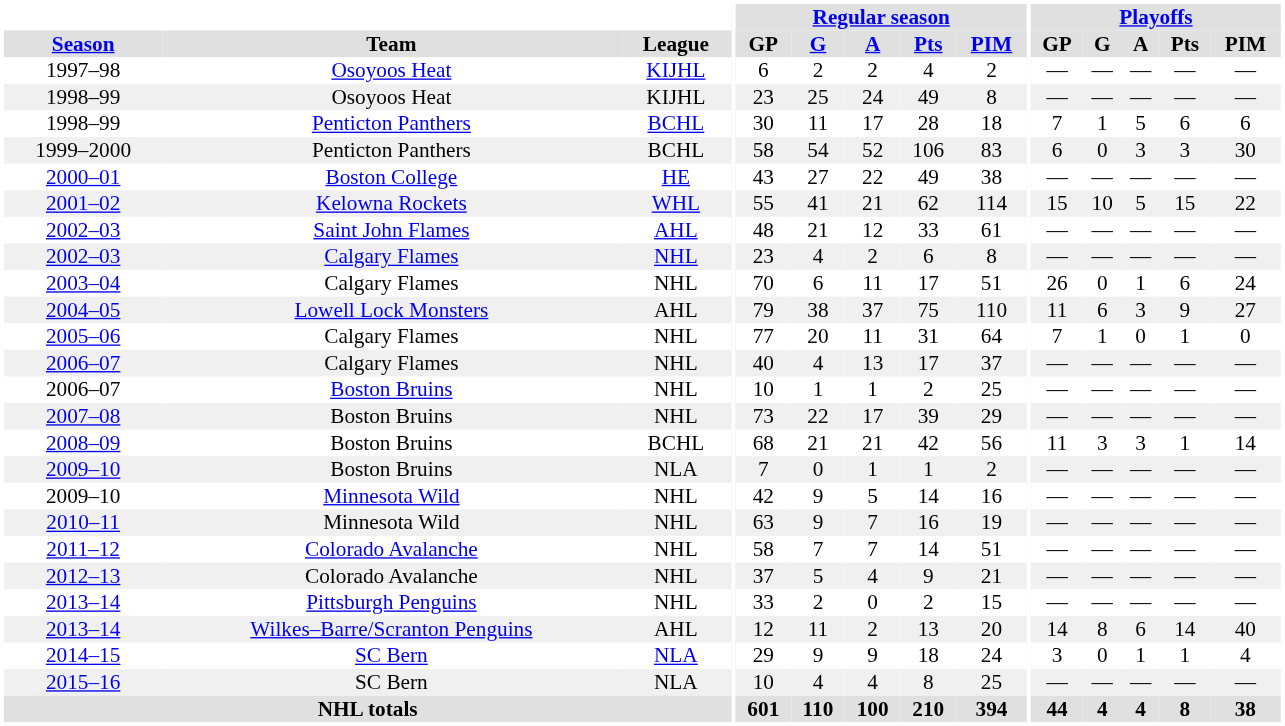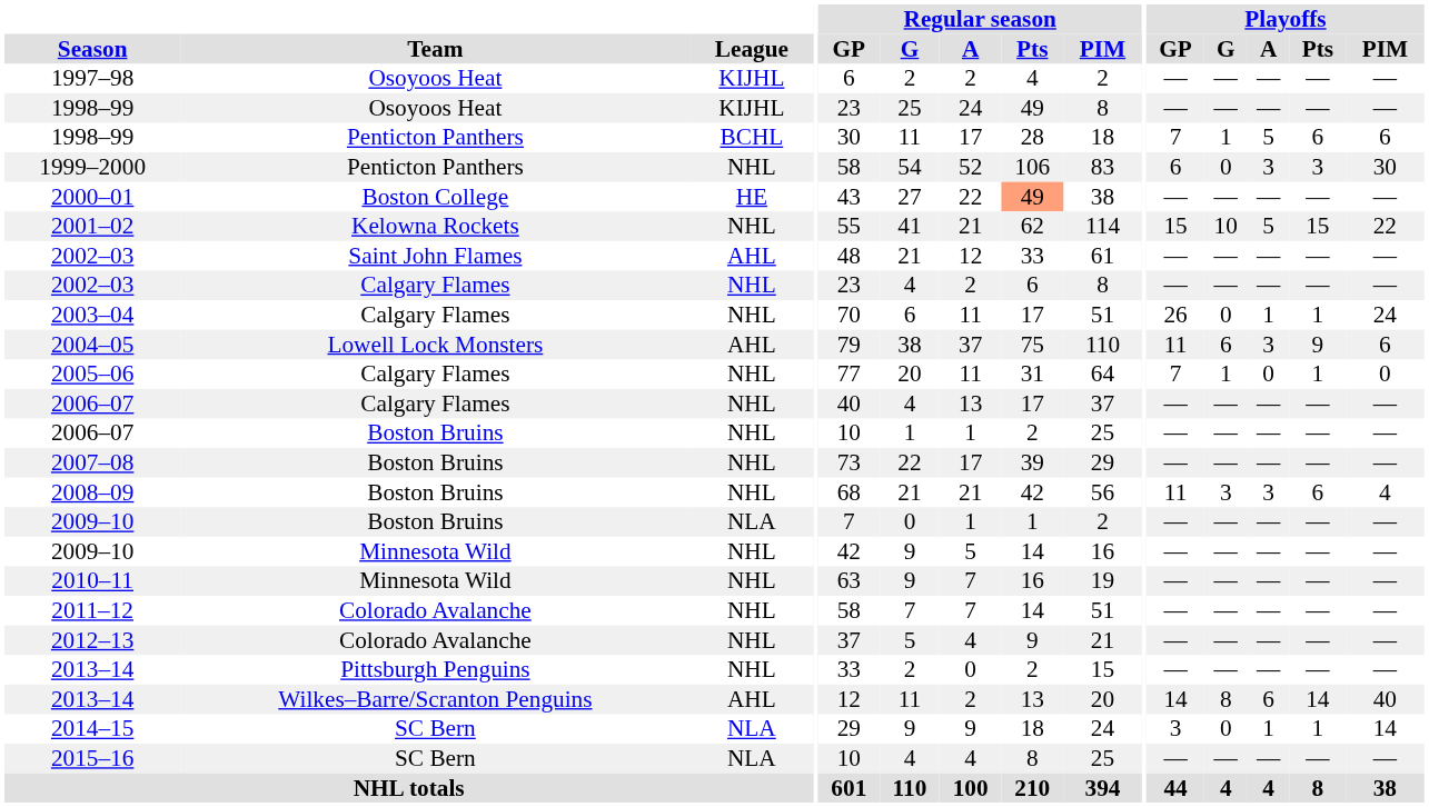1999–2000 | League: BCHL -> NHL
2000–01 | Regular season / Pts: no background -> lightsalmon background
2001–02 | League: WHL -> NHL
2003–04 | Playoffs / Pts: 6 -> 1
2004–05 | Playoffs / PIM: 27 -> 6
2008–09 | League: BCHL -> NHL
2008–09 | Playoffs / Pts: 1 -> 6
2008–09 | Playoffs / PIM: 14 -> 4
2014–15 | Playoffs / PIM: 4 -> 14
